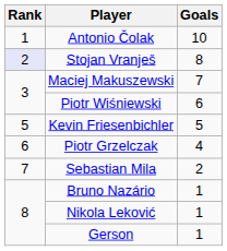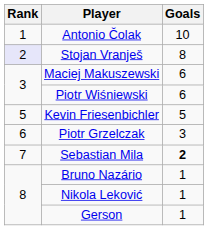Maciej Makuszewski | Goals: 7 -> 6
Piotr Grzelczak | Goals: 4 -> 3
Sebastian Mila | Goals: normal -> bold
